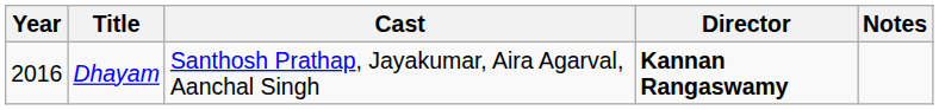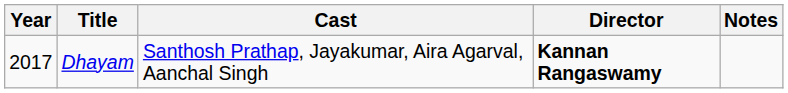Dhayam | Year: 2016 -> 2017
